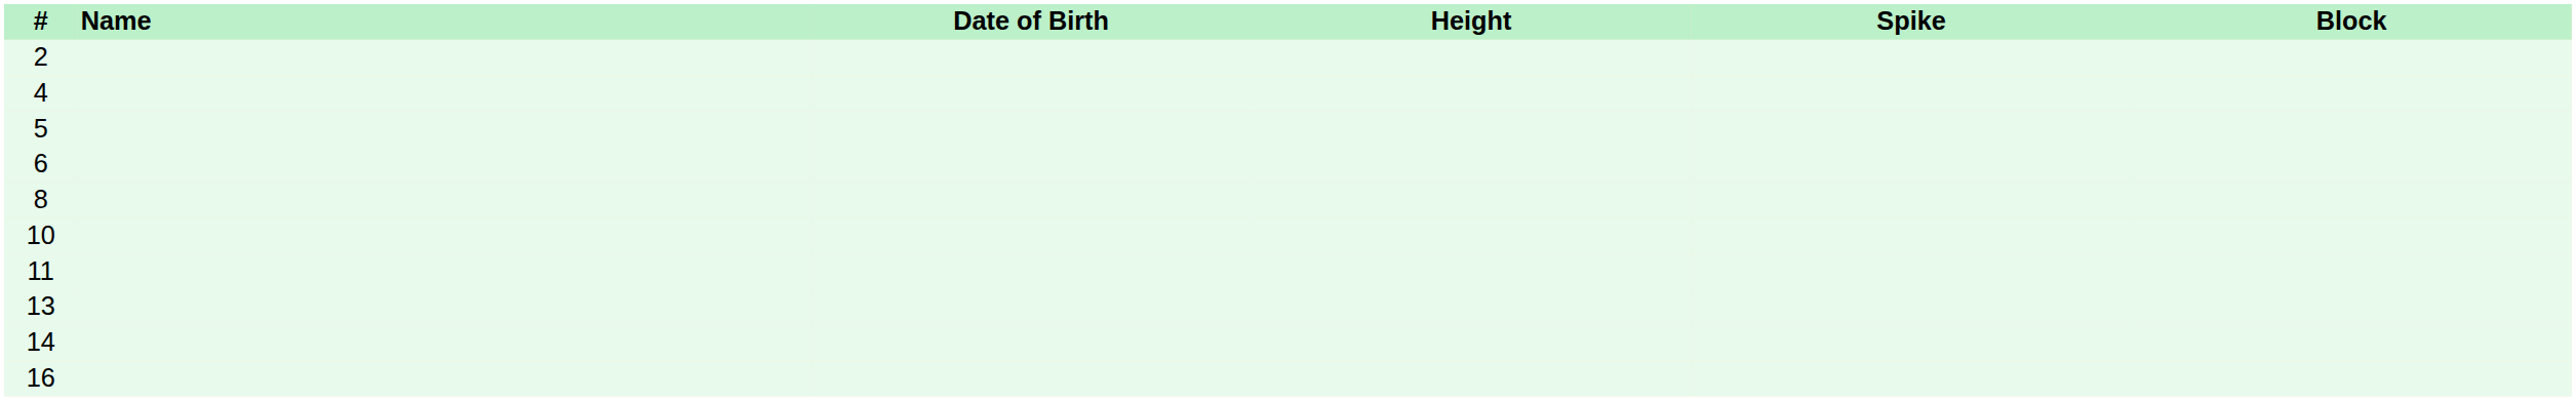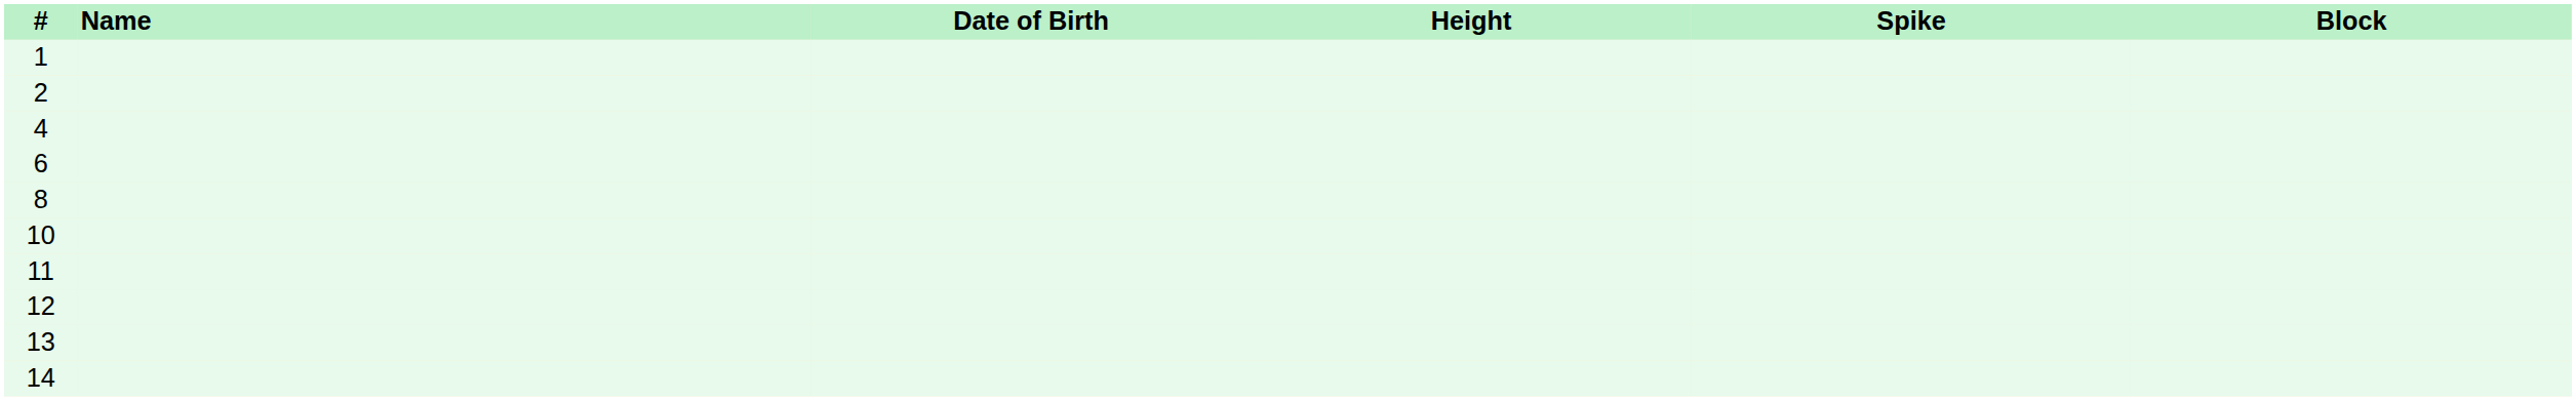+ row: 1
- row: 5
+ row: 12
- row: 16
